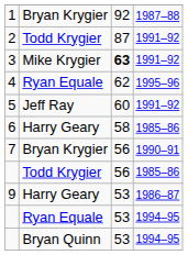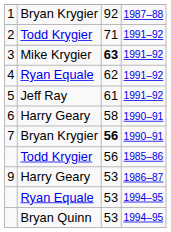2 | column 3: 87 -> 71
4 | column 4: 1995–96 -> 1991–92
5 | column 3: 60 -> 61
6 | column 4: 1985–86 -> 1990–91
7 | column 3: normal -> bold
